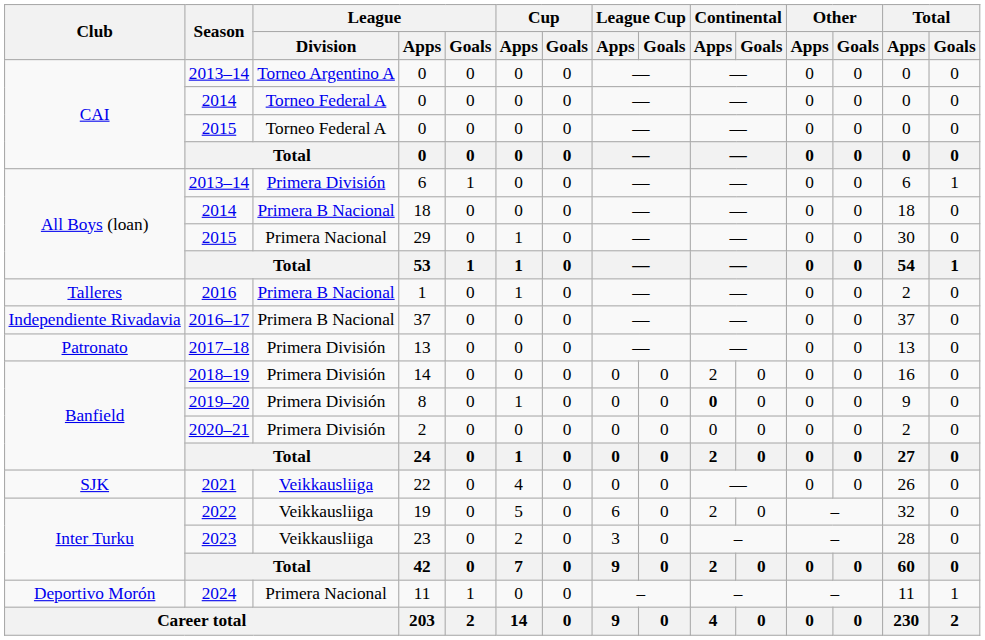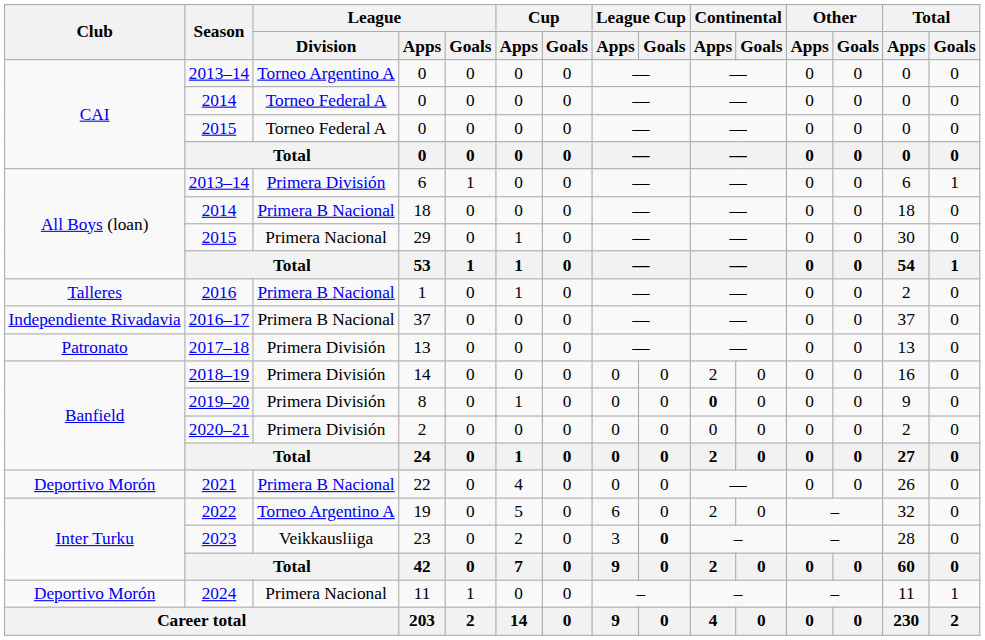22 | Club: SJK -> Deportivo Morón
22 | League / Division: Veikkausliiga -> Primera B Nacional
19 | League / Division: Veikkausliiga -> Torneo Argentino A
23 | League Cup / Goals: normal -> bold
